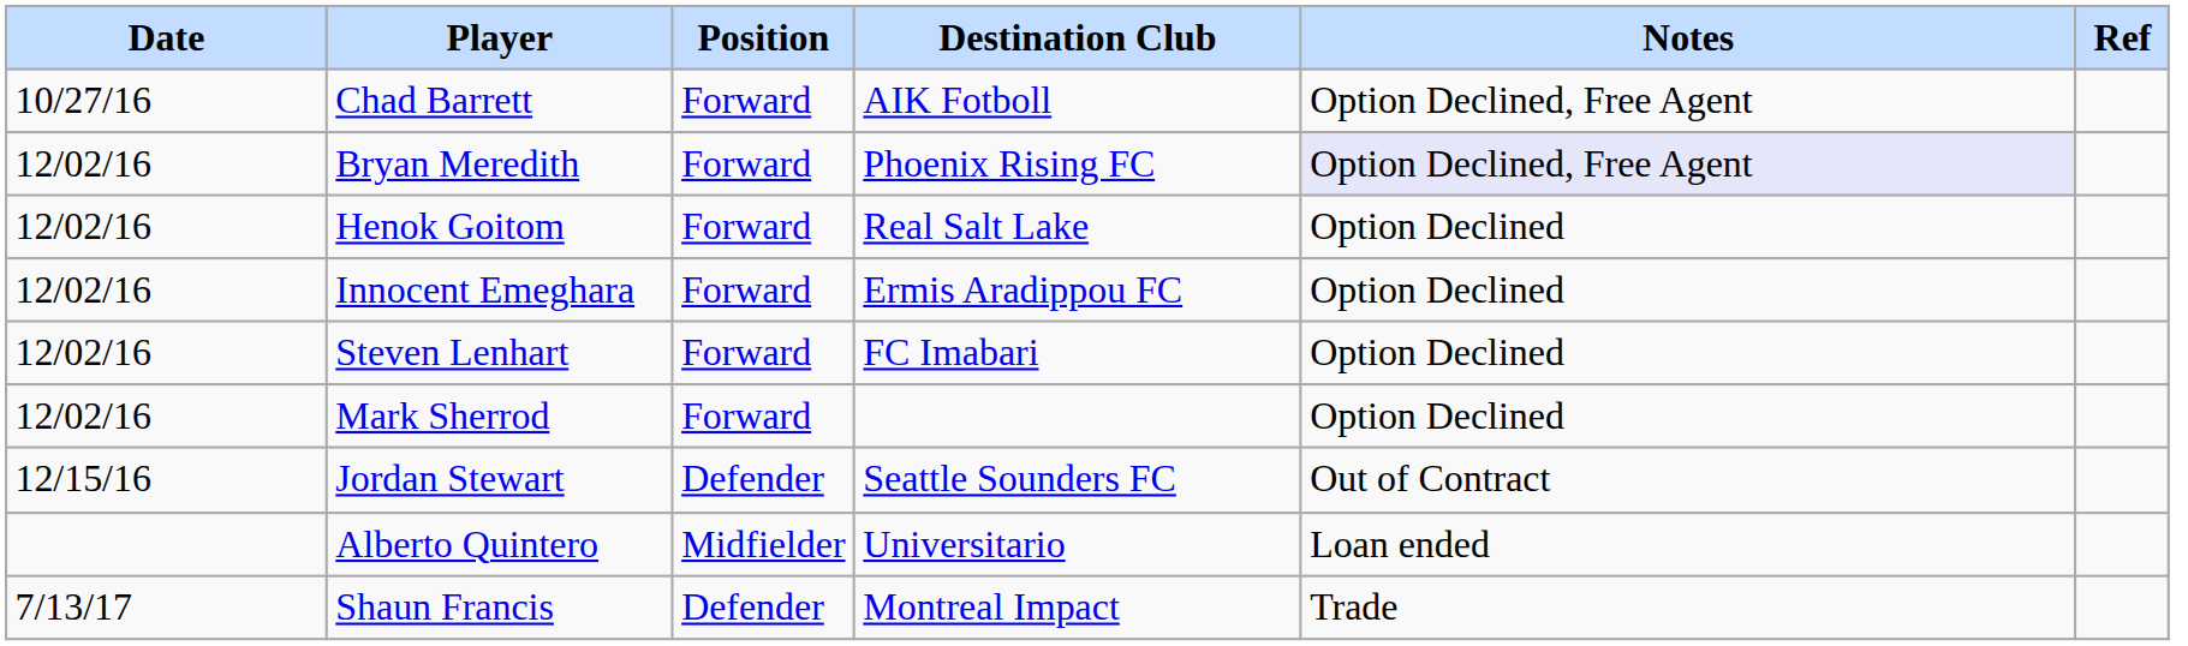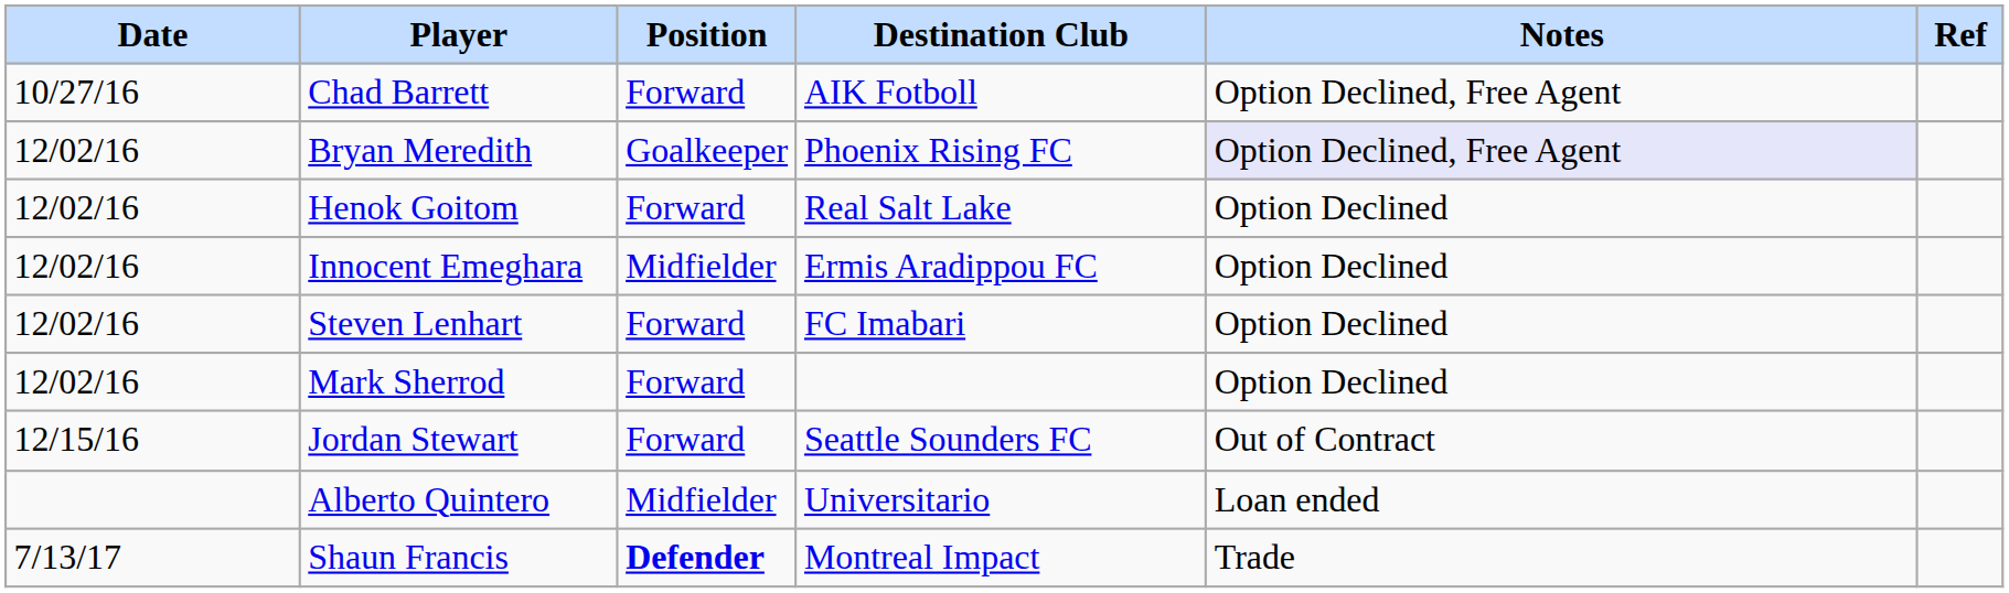Bryan Meredith | Position: Forward -> Goalkeeper
Innocent Emeghara | Position: Forward -> Midfielder
Jordan Stewart | Position: Defender -> Forward
Shaun Francis | Position: normal -> bold
